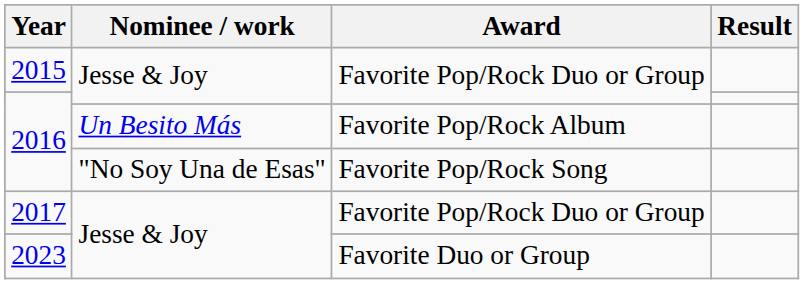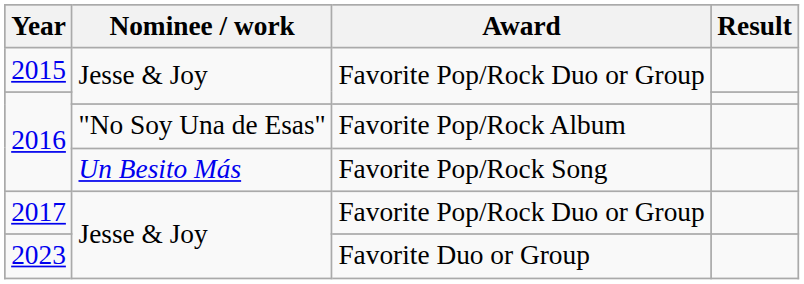2016 / Favorite Pop/Rock Album | Nominee / work: Un Besito Más -> "No Soy Una de Esas"
2016 / Favorite Pop/Rock Song | Nominee / work: "No Soy Una de Esas" -> Un Besito Más
